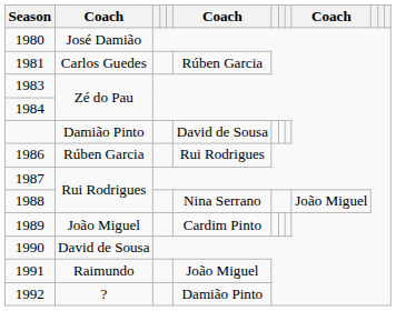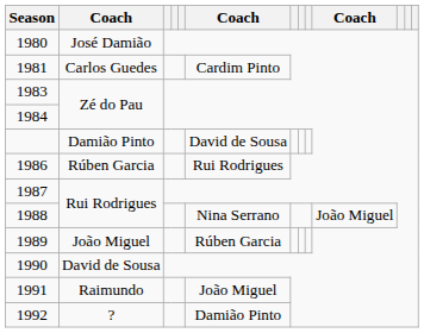1981 | column 6: Rúben Garcia -> Cardim Pinto
1989 | column 6: Cardim Pinto -> Rúben Garcia
